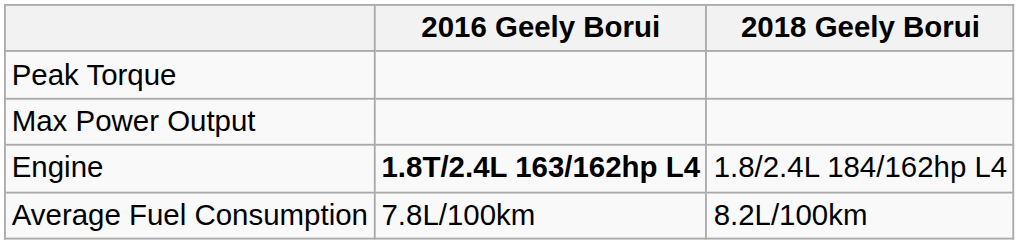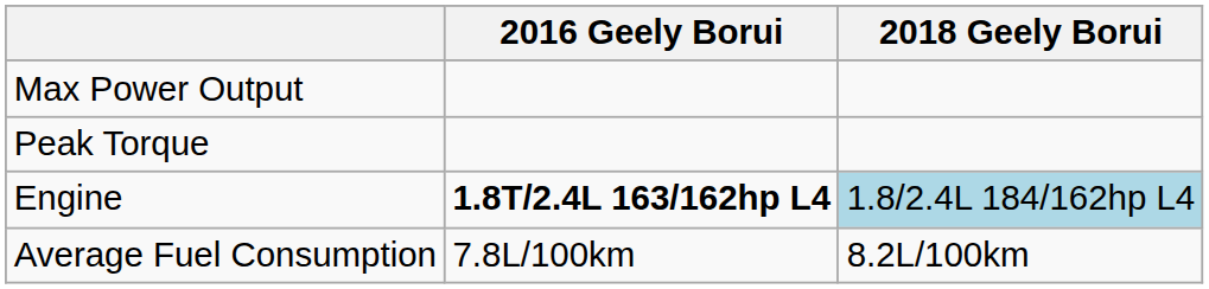rows swapped: Max Power Output <-> Peak Torque
Engine | 2018 Geely Borui: no background -> lightblue background
